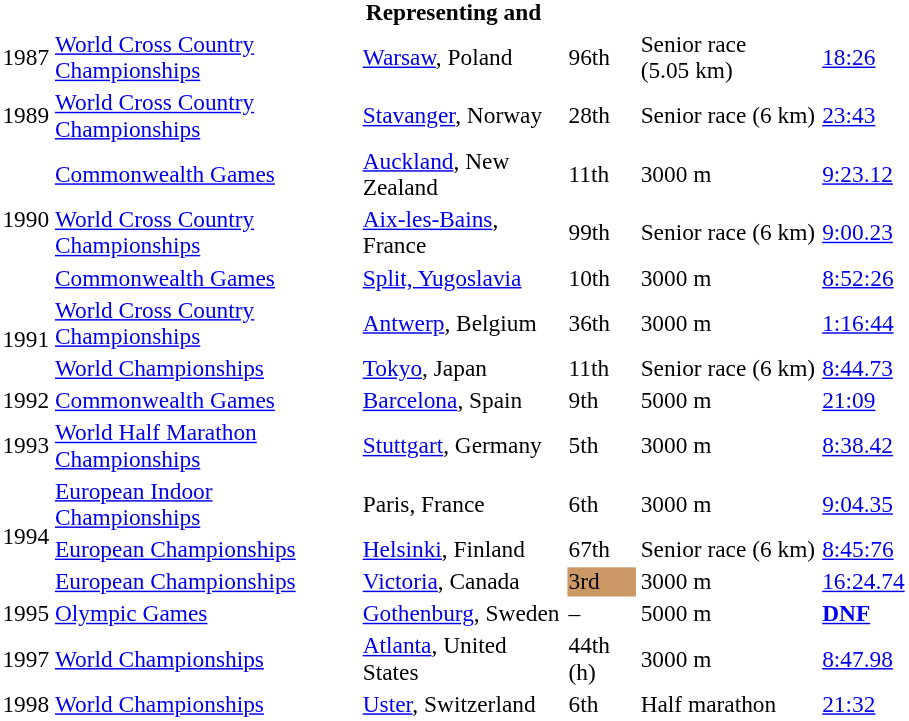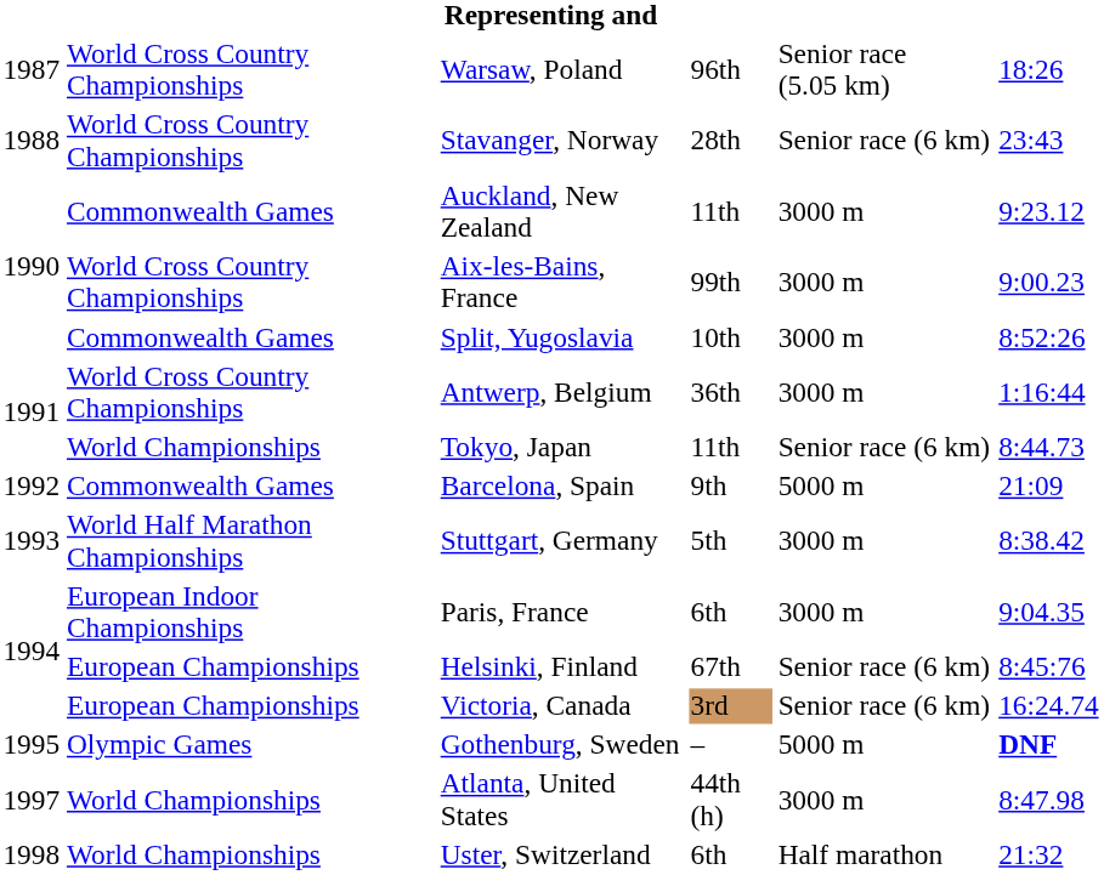Stavanger, Norway | column 1: 1989 -> 1988
Aix-les-Bains, France | column 5: Senior race (6 km) -> 3000 m
Victoria, Canada | column 5: 3000 m -> Senior race (6 km)
